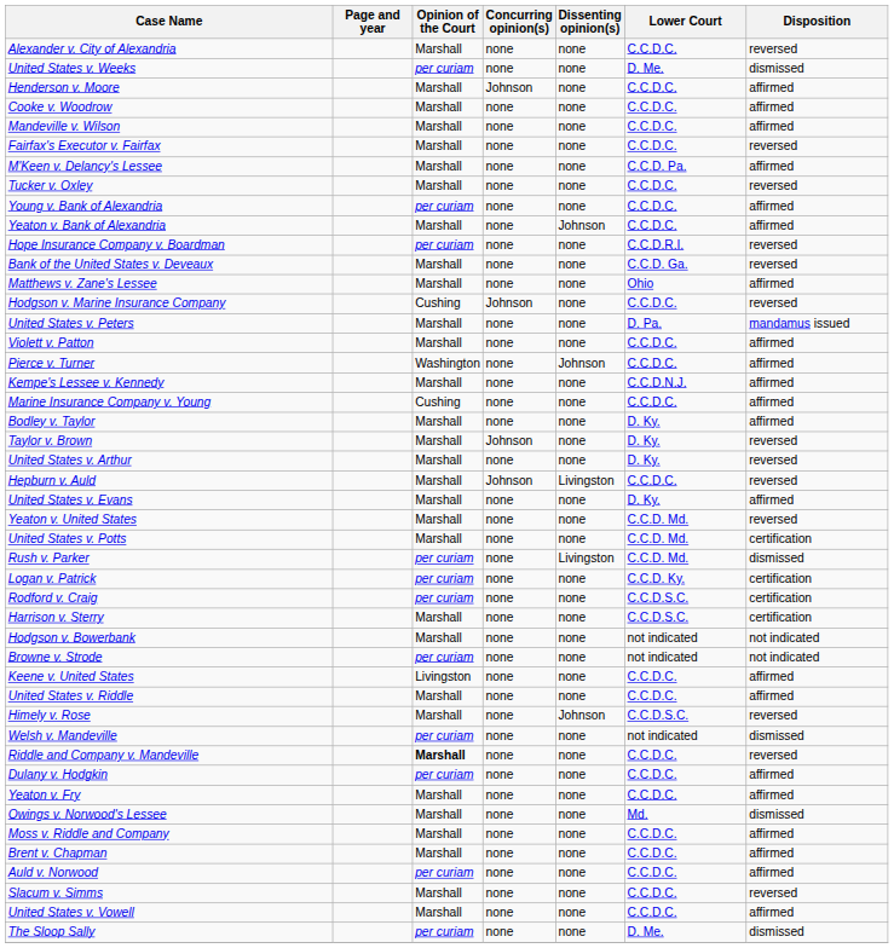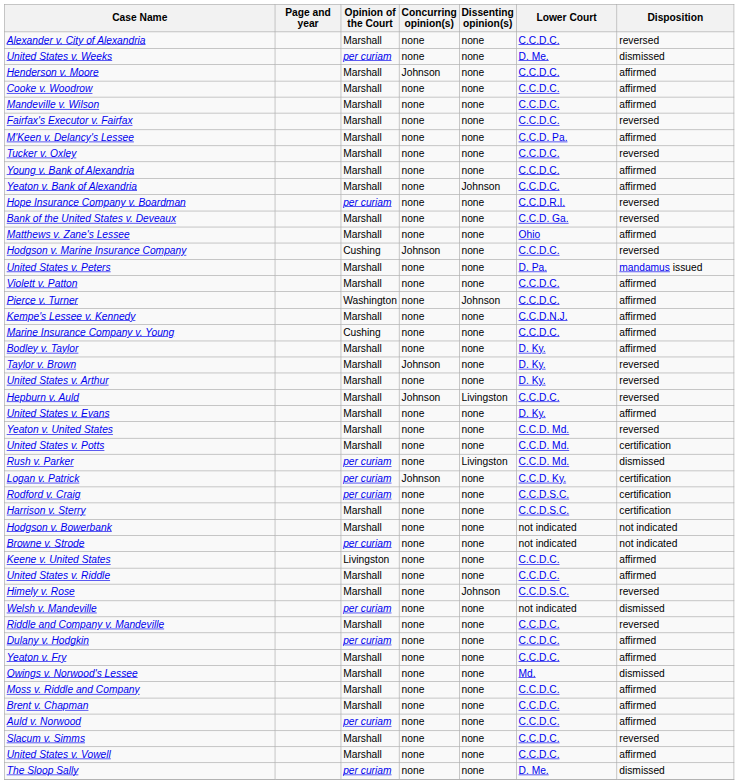Young v. Bank of Alexandria | Opinion of the Court: per curiam -> Marshall
Logan v. Patrick | Concurring opinion(s): none -> Johnson
Riddle and Company v. Mandeville | Opinion of the Court: bold -> normal
